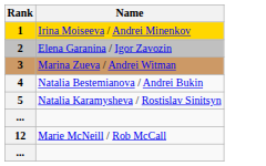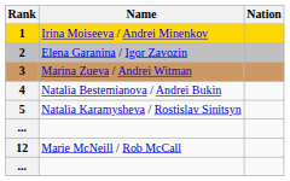+ column: Nation
